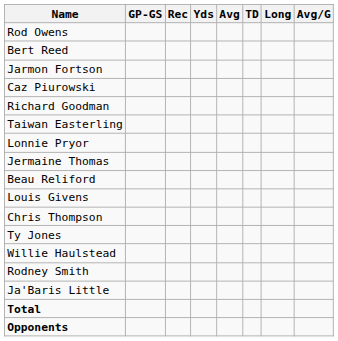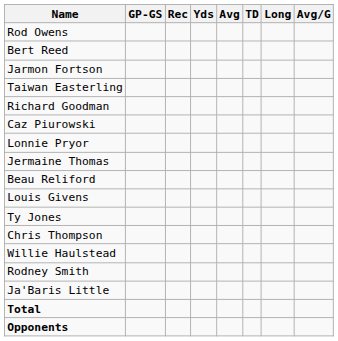rows swapped: Taiwan Easterling <-> Caz Piurowski
rows swapped: Ty Jones <-> Chris Thompson
